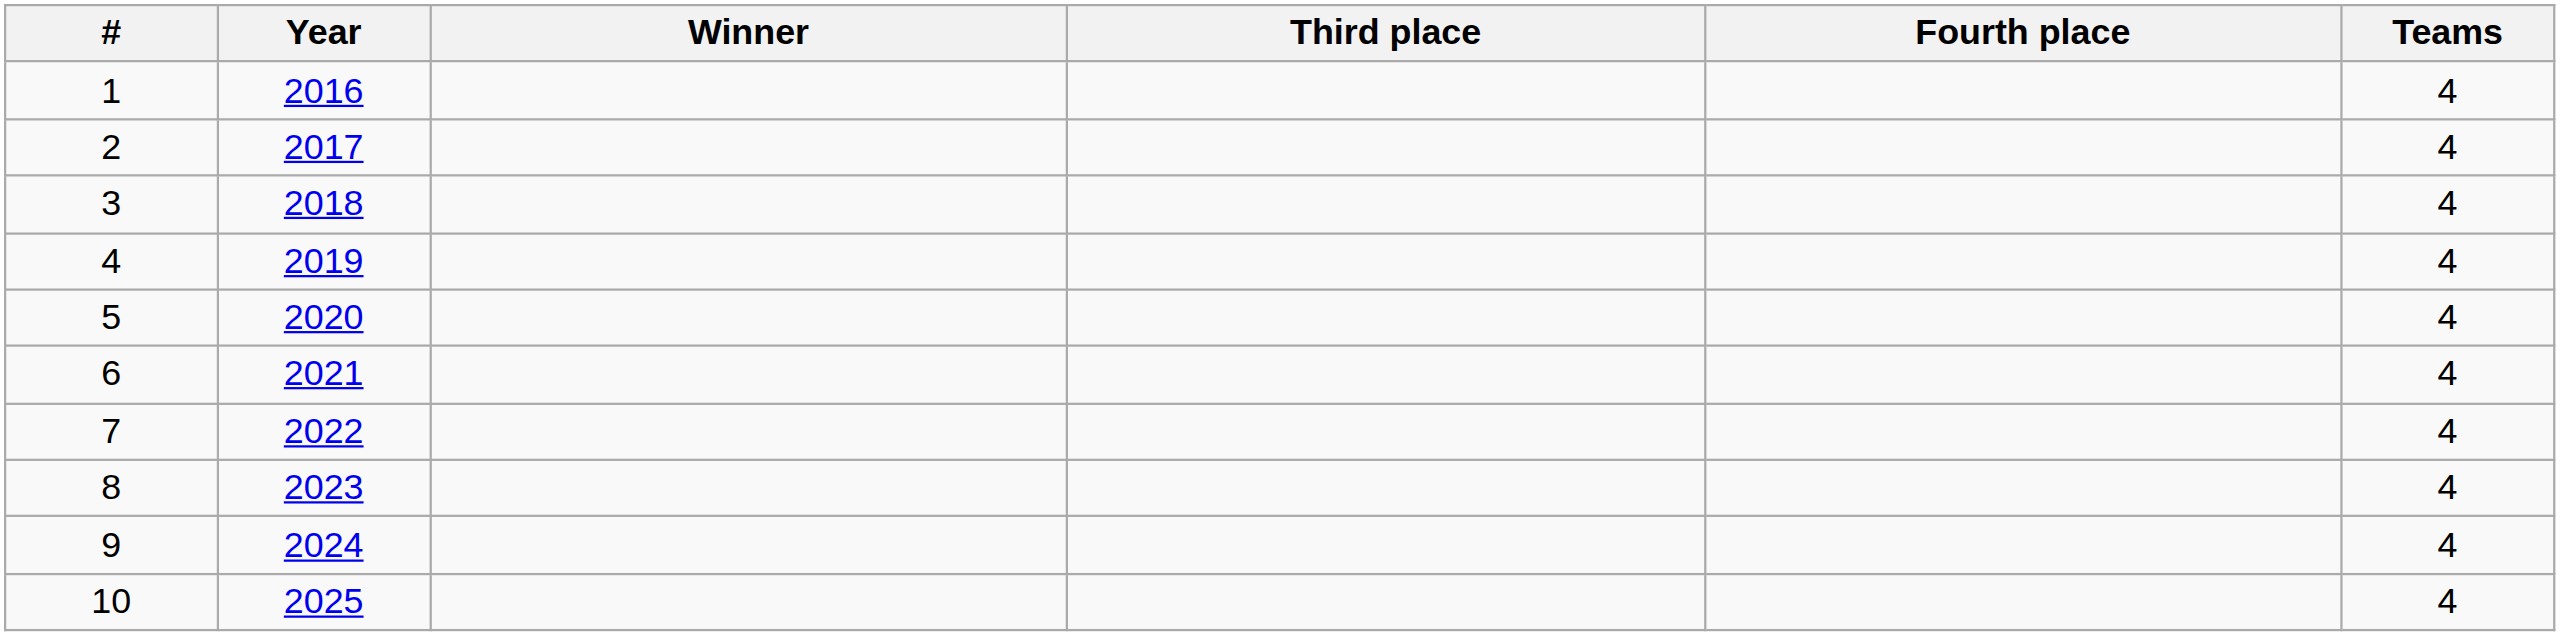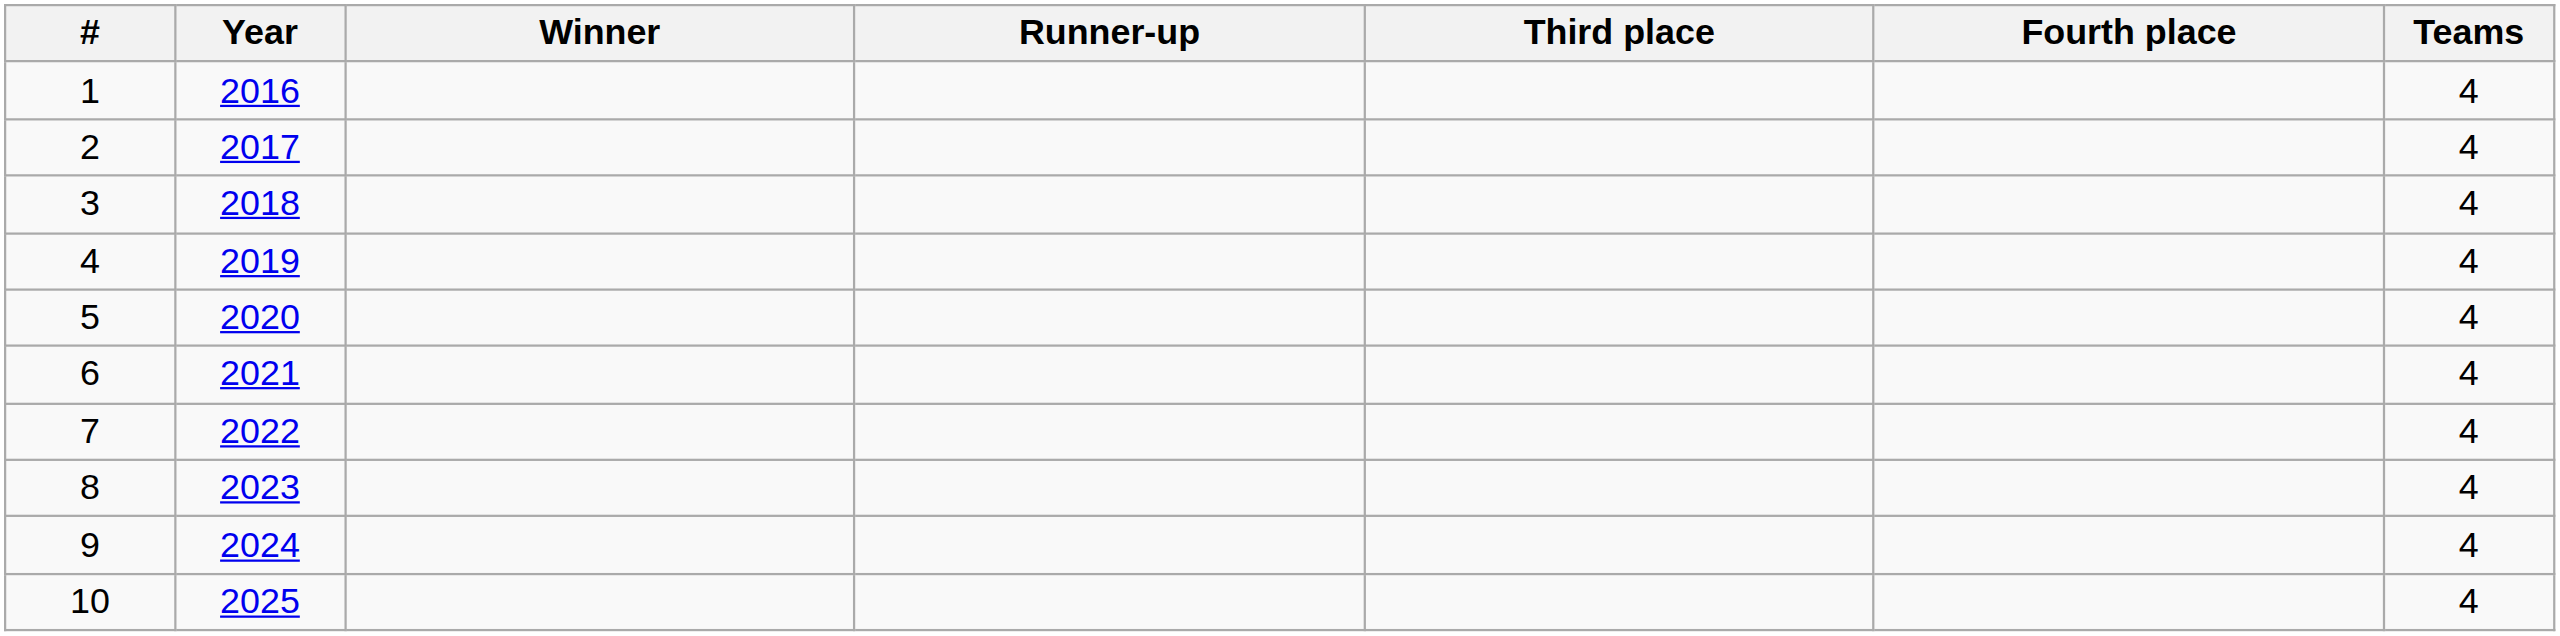+ column: Runner-up
